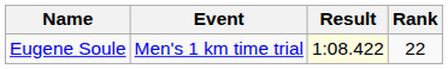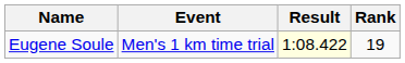Eugene Soule | Rank: 22 -> 19
